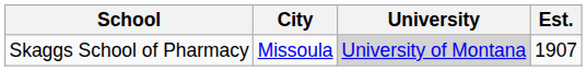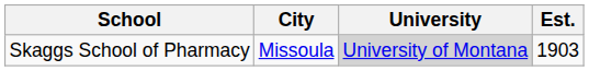Skaggs School of Pharmacy | Est.: 1907 -> 1903
